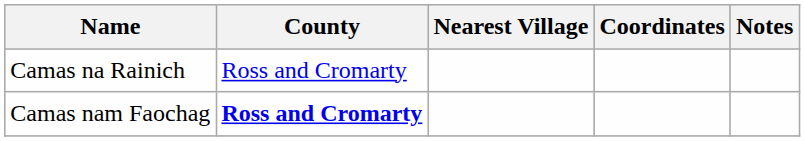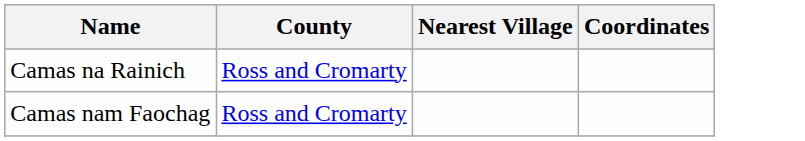- column: Notes
Camas nam Faochag | County: bold -> normal
